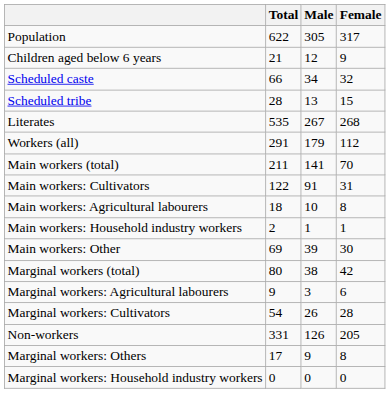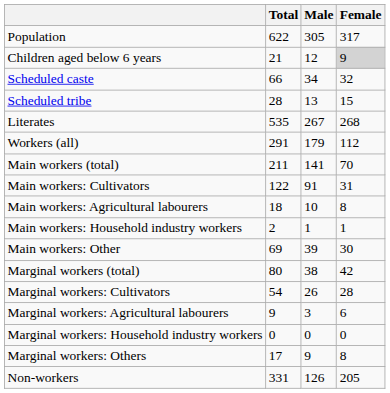Children aged below 6 years | Female: no background -> lightgrey background
rows swapped: Marginal workers: Cultivators <-> Marginal workers: Agricultural labourers
rows swapped: Marginal workers: Household industry workers <-> Non-workers
